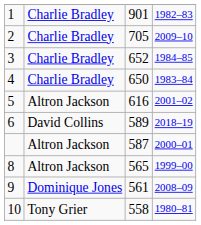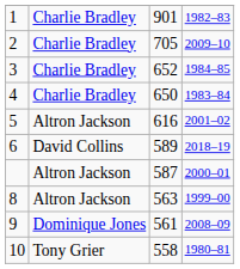8 | column 3: 565 -> 563
